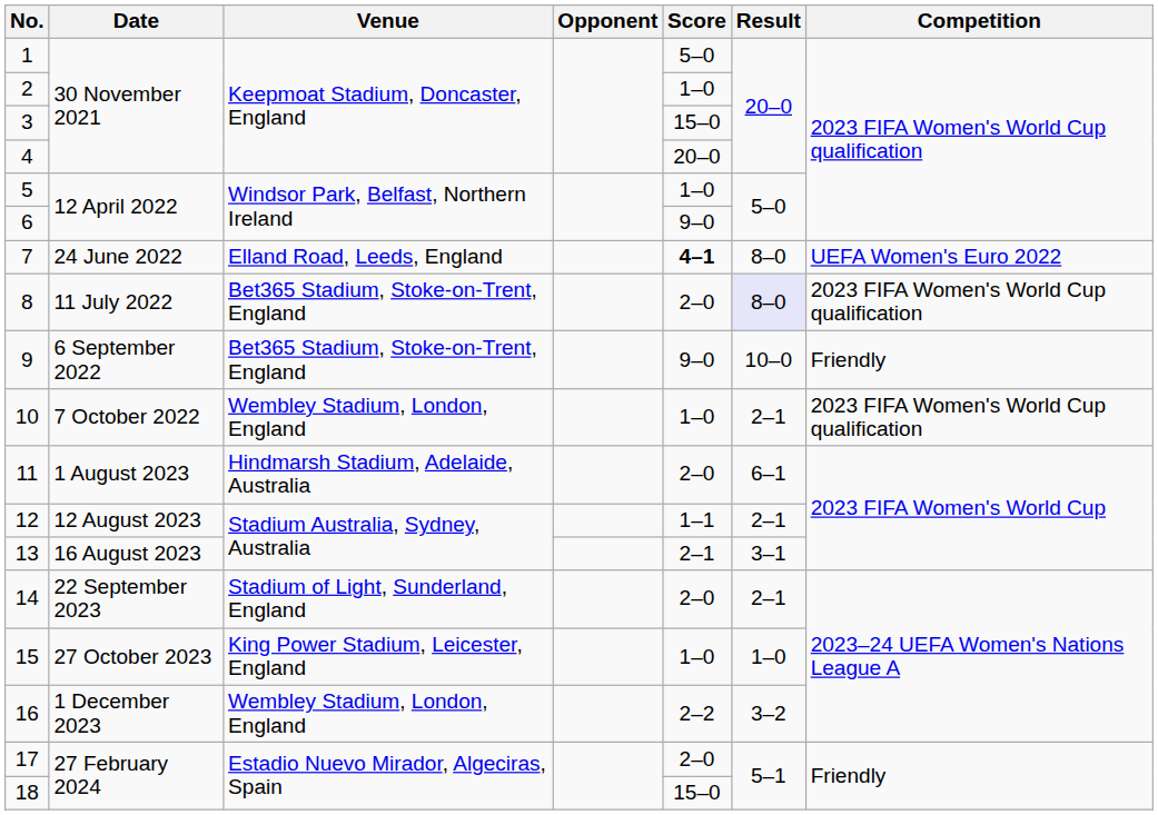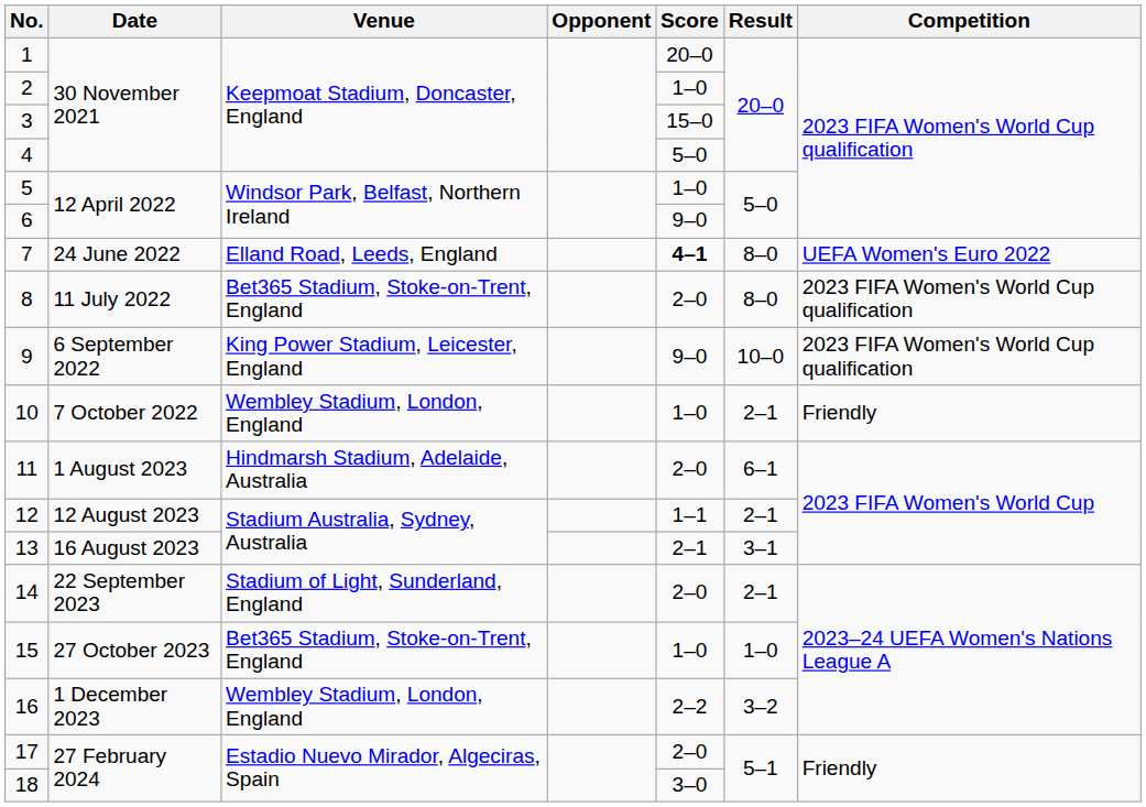1 | Score: 5–0 -> 20–0
4 | Score: 20–0 -> 5–0
8 | Result: lavender background -> no background
9 | Venue: Bet365 Stadium, Stoke-on-Trent, England -> King Power Stadium, Leicester, England
9 | Competition: Friendly -> 2023 FIFA Women's World Cup qualification
10 | Competition: 2023 FIFA Women's World Cup qualification -> Friendly
15 | Venue: King Power Stadium, Leicester, England -> Bet365 Stadium, Stoke-on-Trent, England
18 | Score: 15–0 -> 3–0
